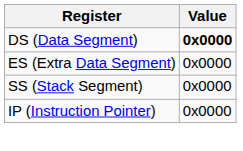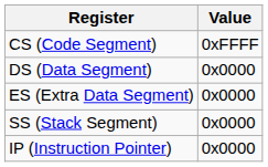+ row: CS (Code Segment) | 0xFFFF
DS (Data Segment) | Value: bold -> normal
